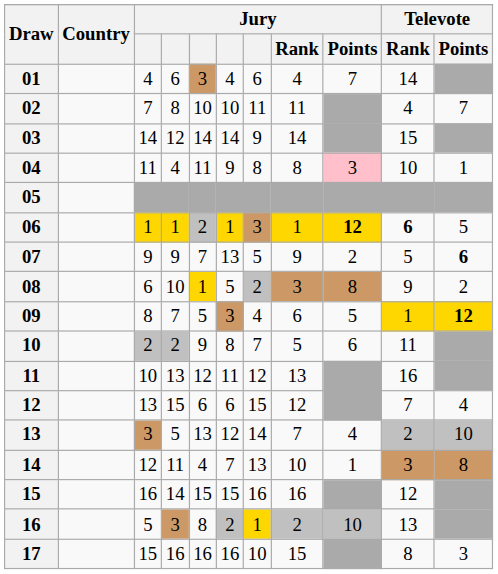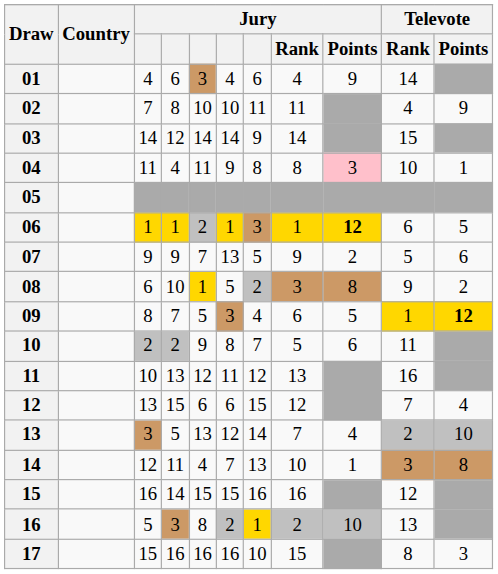01 | Jury / Points: 7 -> 9
02 | Televote / Points: 7 -> 9
06 | Televote / Rank: bold -> normal
07 | Televote / Points: bold -> normal
